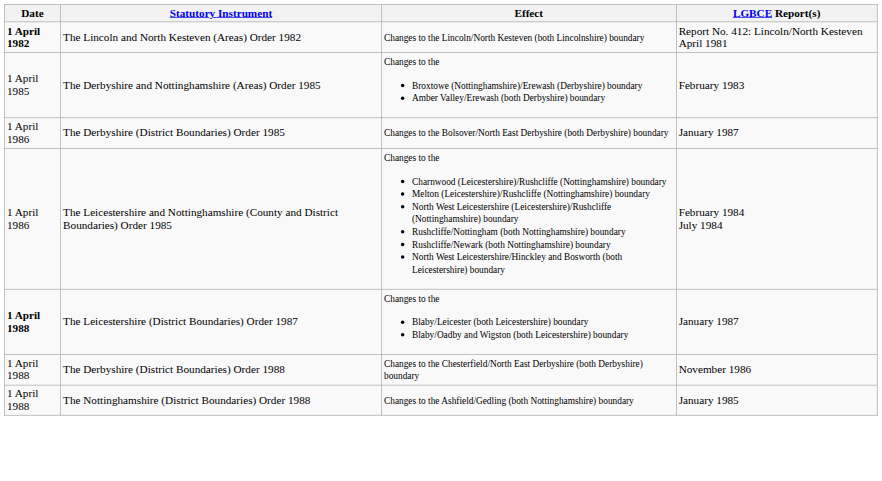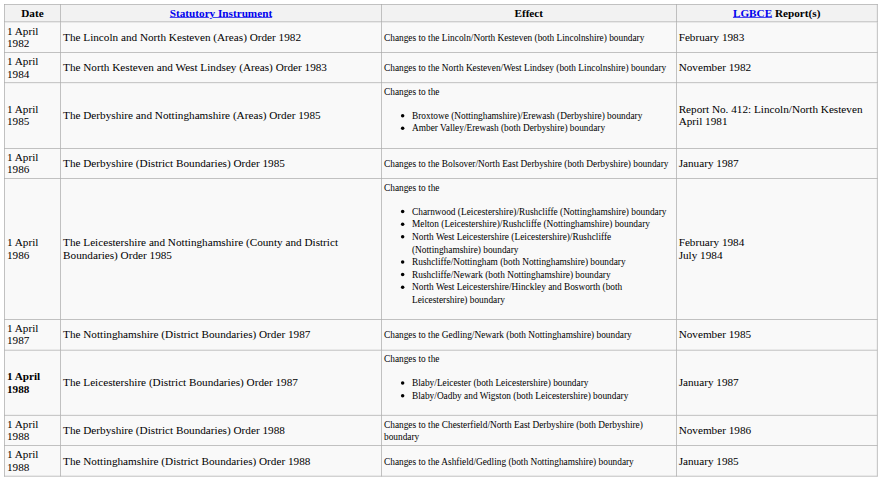The Lincoln and North Kesteven (Areas) Order 1982 | Date: bold -> normal
The Lincoln and North Kesteven (Areas) Order 1982 | LGBCE Report(s): Report No. 412: Lincoln/North Kesteven April 1981 -> February 1983
+ row: 1 April 1984 | The North Kesteven and West Lindsey (Areas) Order 1983 | Changes to the North Kesteven/West Lindsey (both Lincolnshire) boundary | November 1982
The Derbyshire and Nottinghamshire (Areas) Order 1985 | LGBCE Report(s): February 1983 -> Report No. 412: Lincoln/North Kesteven April 1981
+ row: 1 April 1987 | The Nottinghamshire (District Boundaries) Order 1987 | Changes to the Gedling/Newark (both Nottinghamshire) boundary | November 1985
